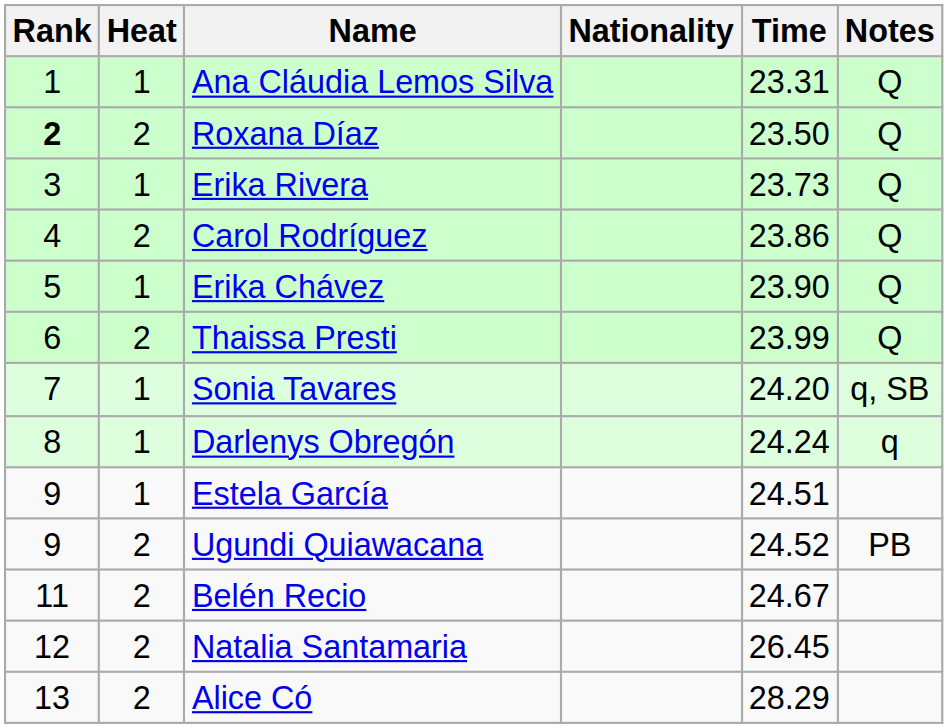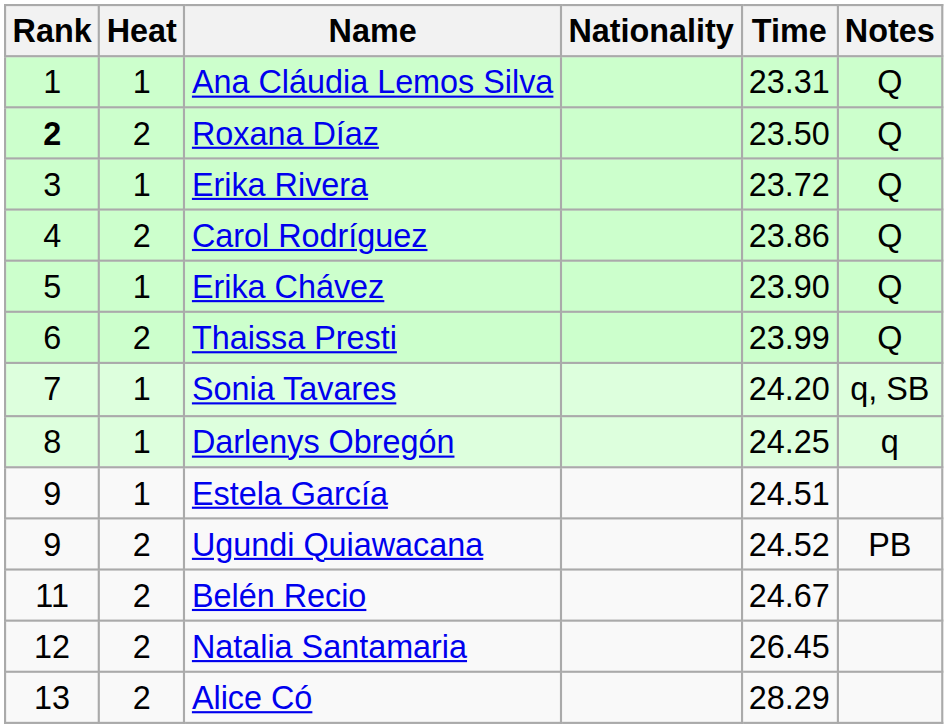Erika Rivera | Time: 23.73 -> 23.72
Darlenys Obregón | Time: 24.24 -> 24.25
